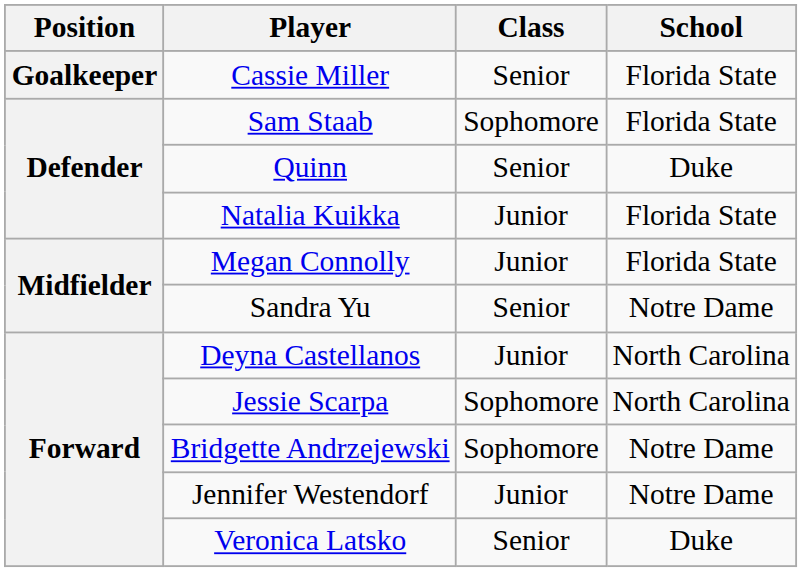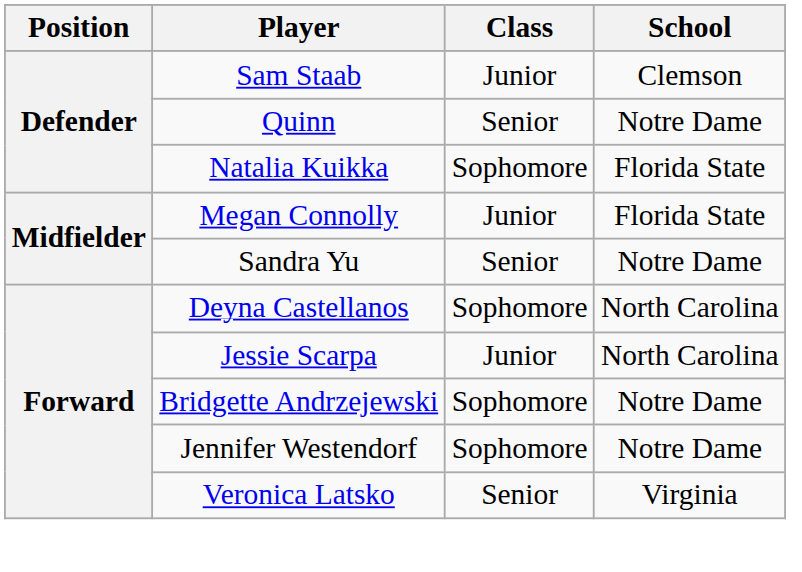- row: Goalkeeper | Cassie Miller | Senior | Florida State
Sam Staab | Class: Sophomore -> Junior
Sam Staab | School: Florida State -> Clemson
Quinn | School: Duke -> Notre Dame
Natalia Kuikka | Class: Junior -> Sophomore
Deyna Castellanos | Class: Junior -> Sophomore
Jessie Scarpa | Class: Sophomore -> Junior
Jennifer Westendorf | Class: Junior -> Sophomore
Veronica Latsko | School: Duke -> Virginia
